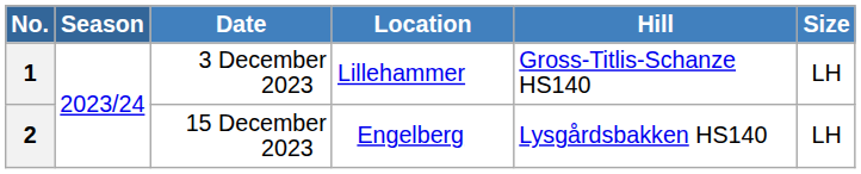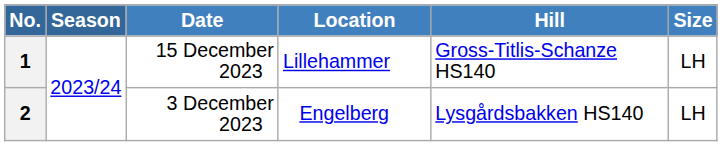1 | Date: 3 December 2023 -> 15 December 2023
2 | Date: 15 December 2023 -> 3 December 2023
